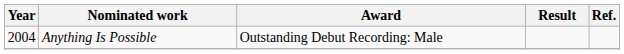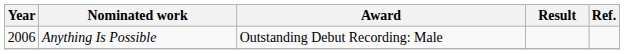Anything Is Possible | Year: 2004 -> 2006
